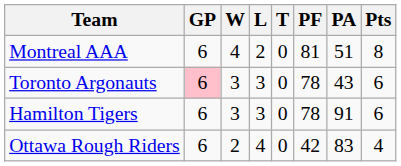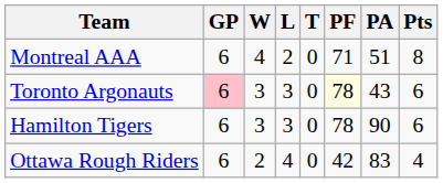Montreal AAA | PF: 81 -> 71
Toronto Argonauts | PF: no background -> lightyellow background
Hamilton Tigers | PA: 91 -> 90
